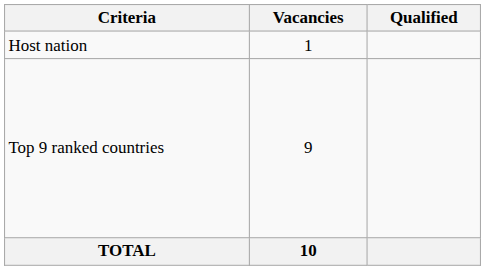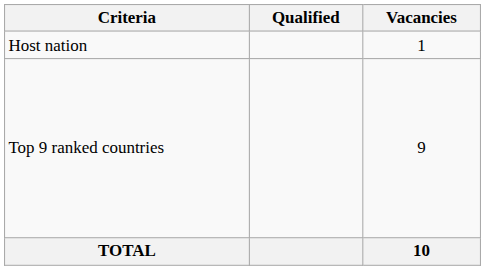columns swapped: Vacancies <-> Qualified
